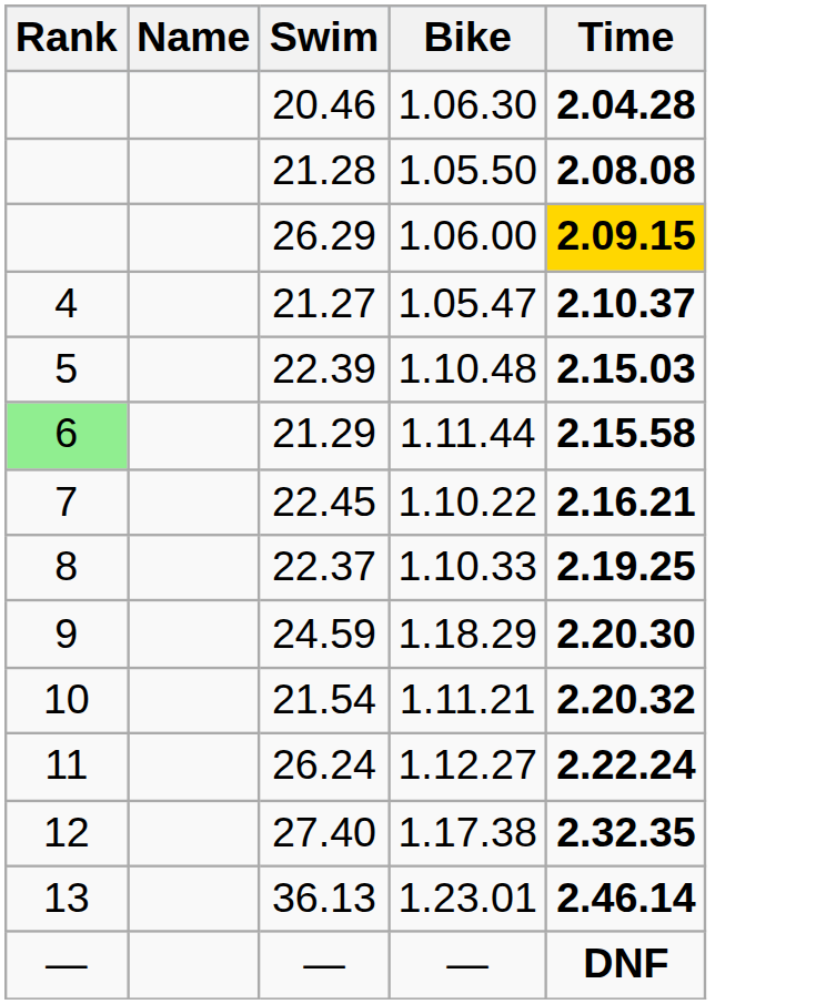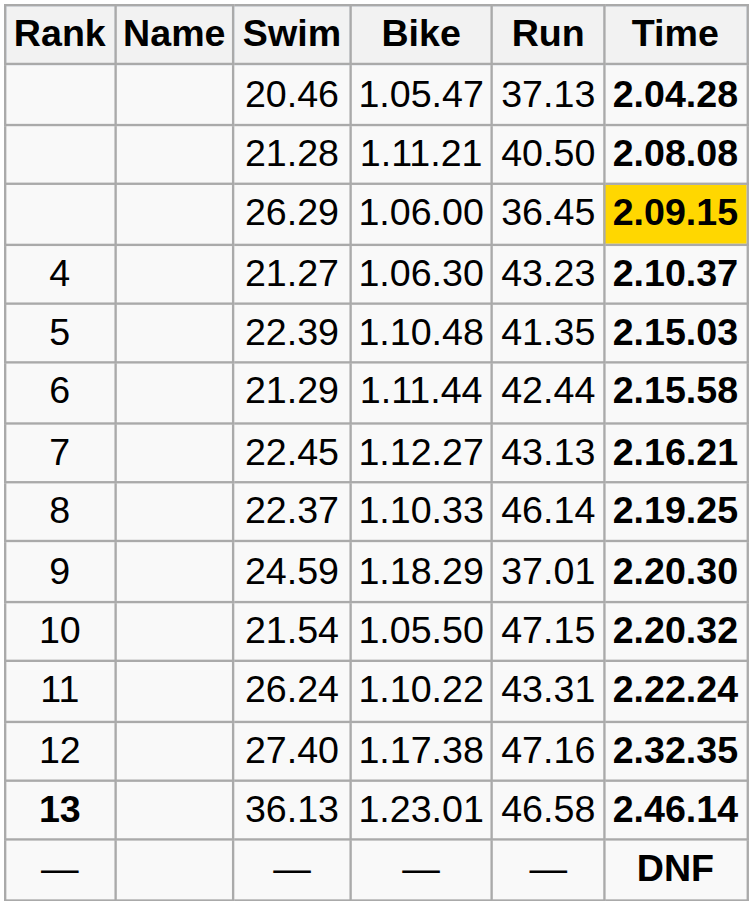+ column: Run | 37.13 | 40.50 | 36.45 | 43.23 | 41.35 | 42.44 | 43.13 | 46.14 | 37.01 | 47.15 | 43.31 | 47.16 | 46.58 | —
20.46 | Bike: 1.06.30 -> 1.05.47
21.28 | Bike: 1.05.50 -> 1.11.21
21.27 | Bike: 1.05.47 -> 1.06.30
21.29 | Rank: lightgreen background -> no background
22.45 | Bike: 1.10.22 -> 1.12.27
21.54 | Bike: 1.11.21 -> 1.05.50
26.24 | Bike: 1.12.27 -> 1.10.22
36.13 | Rank: normal -> bold
